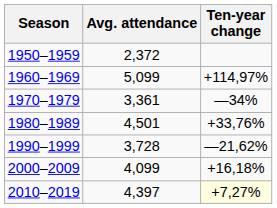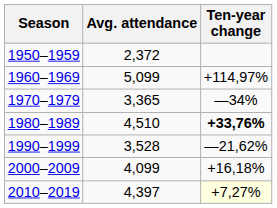1970–1979 | Avg. attendance: 3,361 -> 3,365
1980–1989 | Avg. attendance: 4,501 -> 4,510
1980–1989 | Ten-year change: normal -> bold
1990–1999 | Avg. attendance: 3,728 -> 3,528
